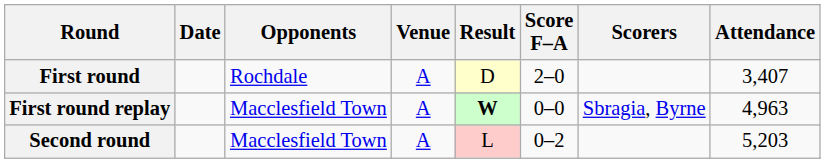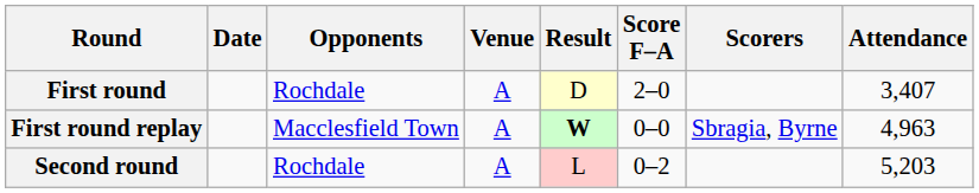Second round | Opponents: Macclesfield Town -> Rochdale
